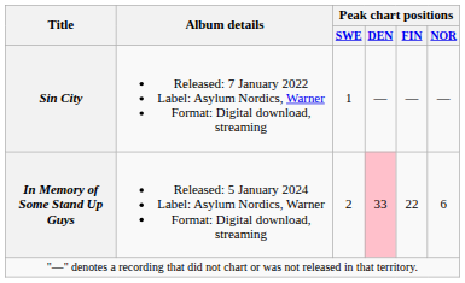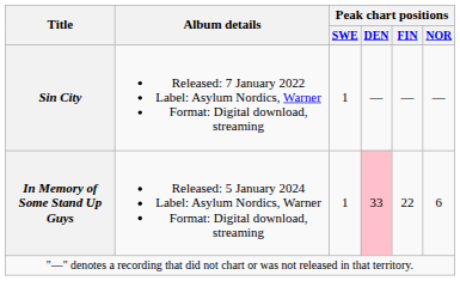In Memory of Some Stand Up Guys | Peak chart positions / SWE: 2 -> 1
